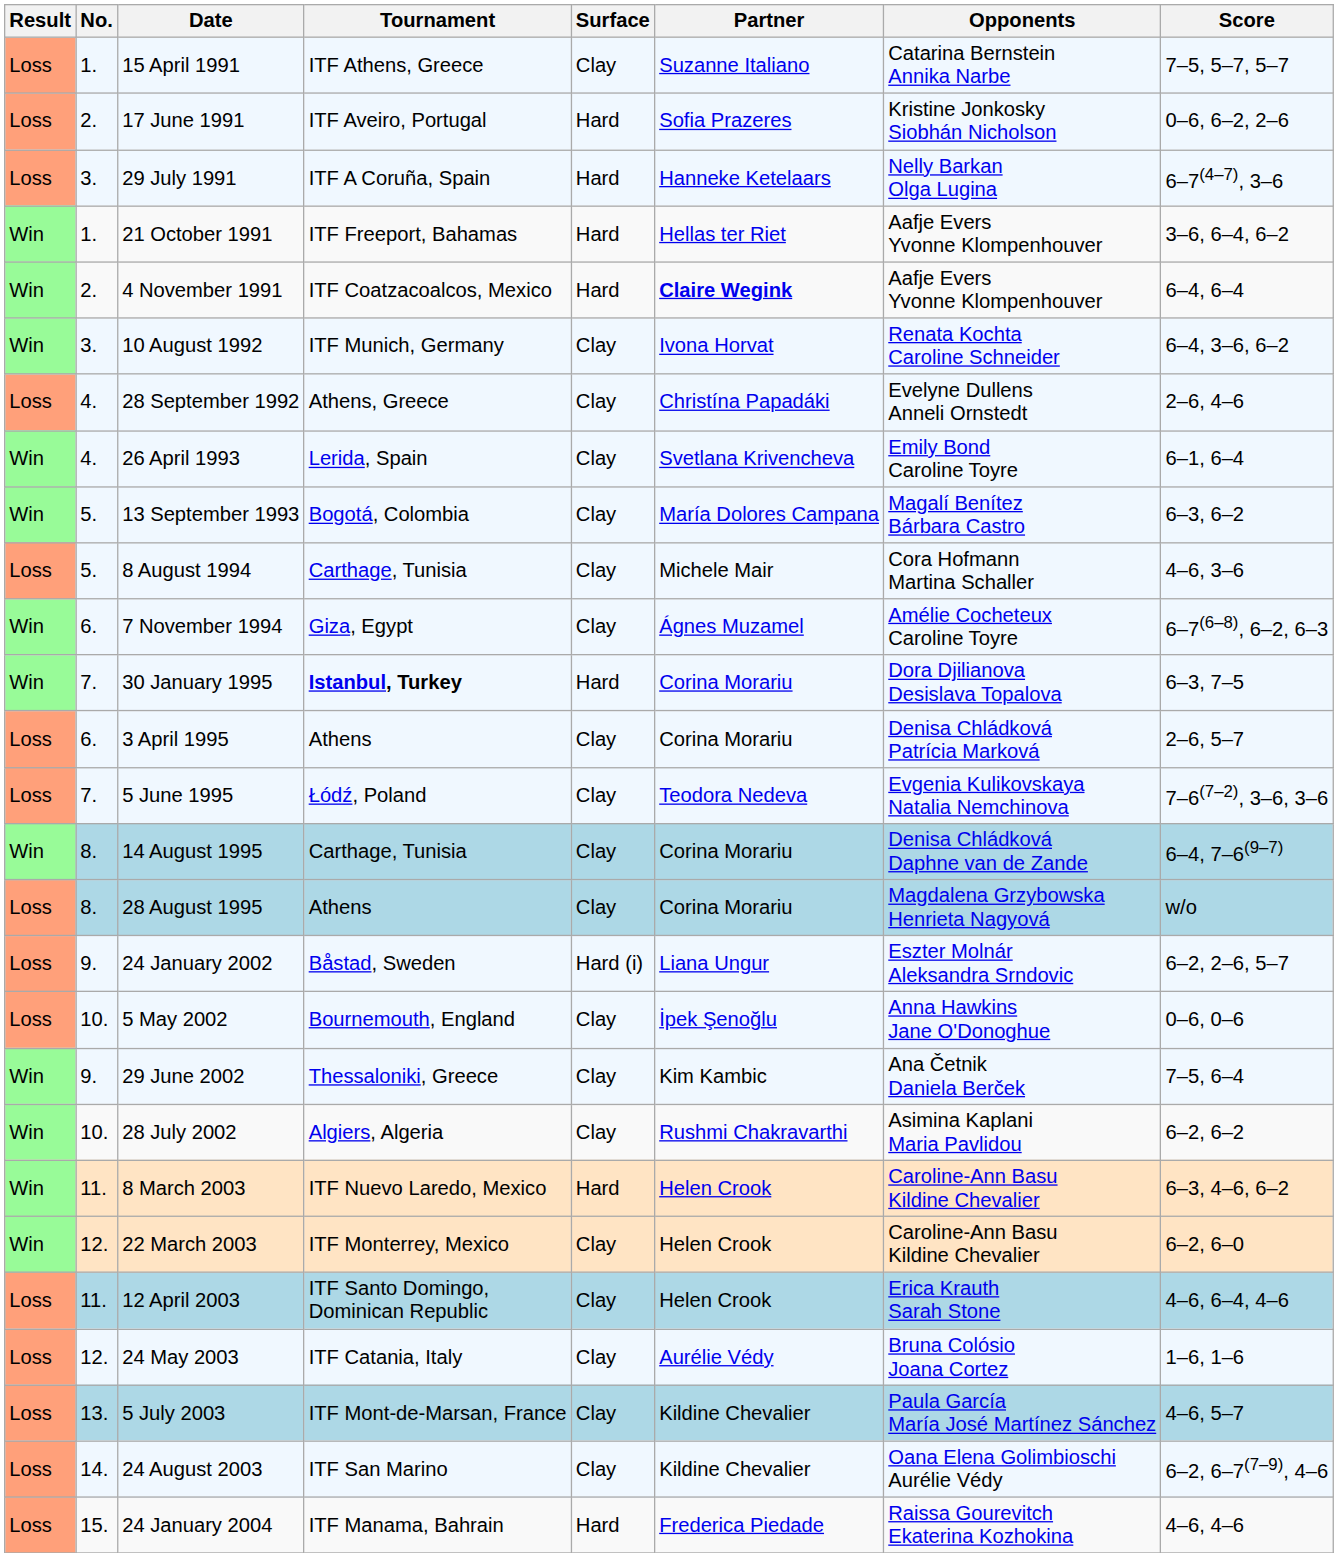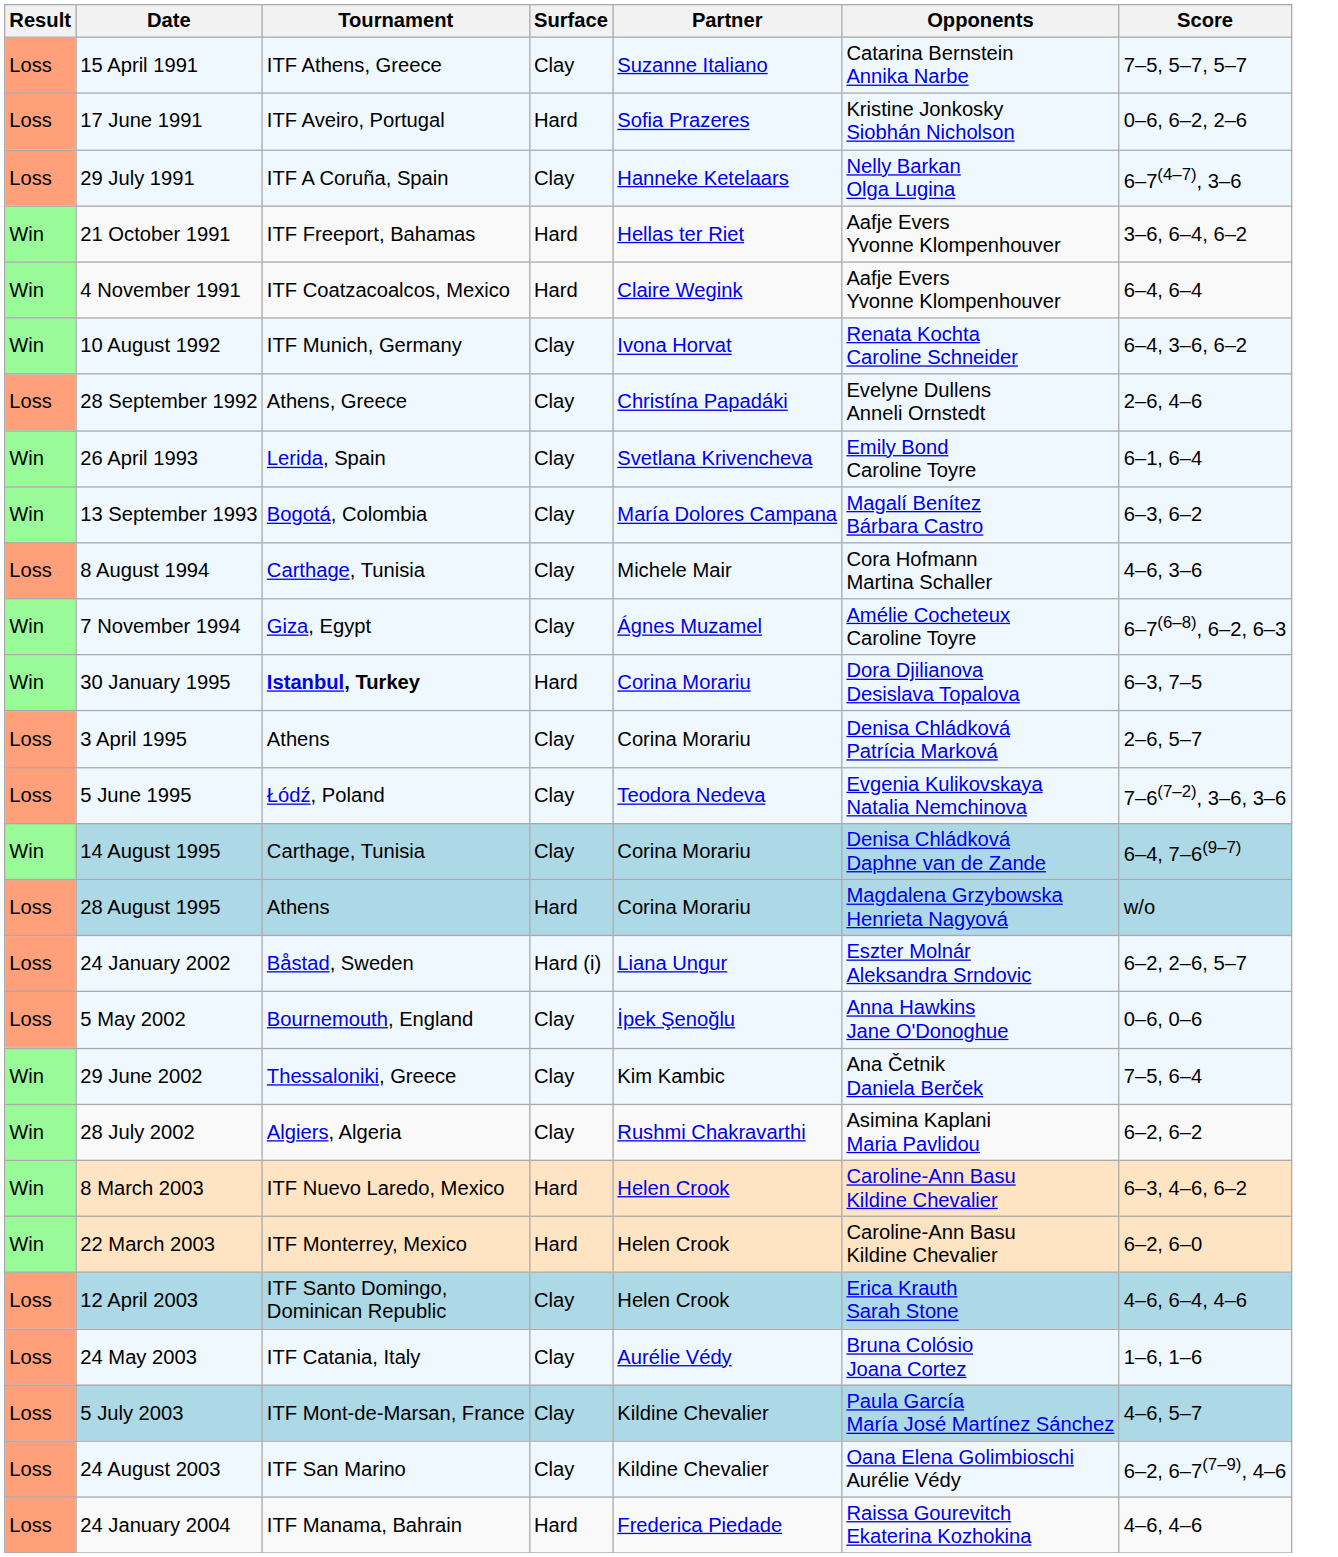- column: No. | 1. | 2. | 3. | 1. | 2. | 3. | 4. | 4. | 5. | 5. | 6. | 7. | 6. | 7. | 8. | 8. | 9. | 10. | 9. | 10. | 11. | 12. | 11. | 12. | 13. | 14. | 15.
29 July 1991 | Surface: Hard -> Clay
4 November 1991 | Partner: bold -> normal
28 August 1995 | Surface: Clay -> Hard
22 March 2003 | Surface: Clay -> Hard
